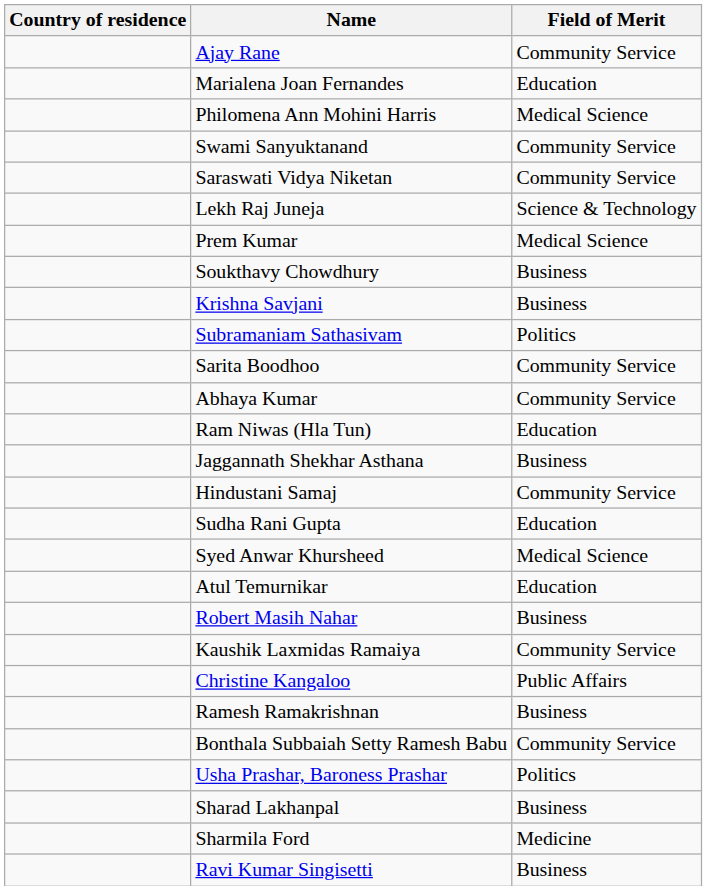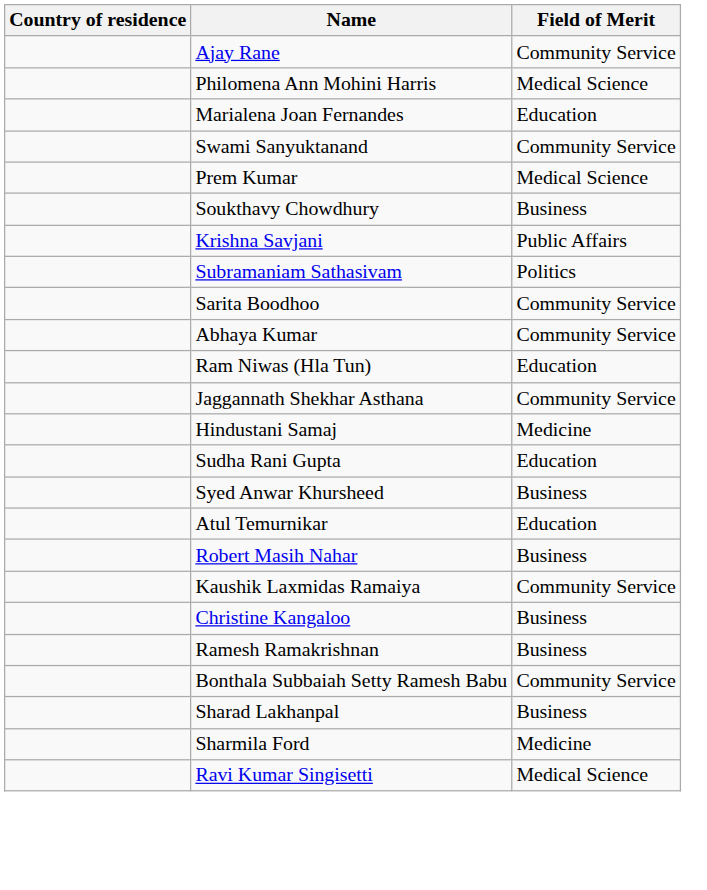rows swapped: Marialena Joan Fernandes <-> Philomena Ann Mohini Harris
- row: Saraswati Vidya Niketan | Community Service
- row: Lekh Raj Juneja | Science & Technology
Krishna Savjani | Field of Merit: Business -> Public Affairs
Jaggannath Shekhar Asthana | Field of Merit: Business -> Community Service
Hindustani Samaj | Field of Merit: Community Service -> Medicine
Syed Anwar Khursheed | Field of Merit: Medical Science -> Business
Christine Kangaloo | Field of Merit: Public Affairs -> Business
- row: Usha Prashar, Baroness Prashar | Politics
Ravi Kumar Singisetti | Field of Merit: Business -> Medical Science
